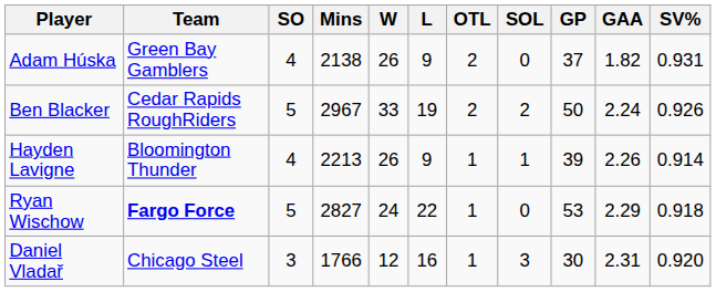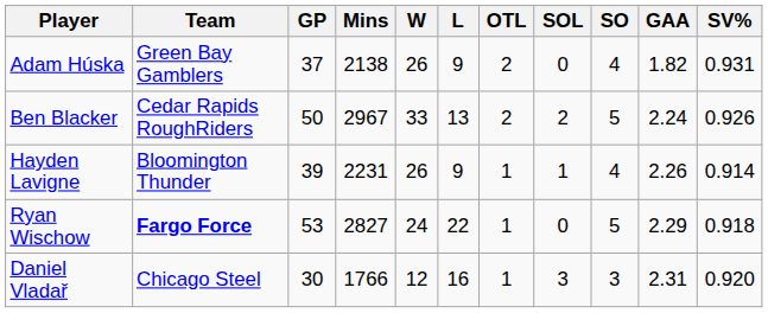columns swapped: GP <-> SO
Ben Blacker | L: 19 -> 13
Hayden Lavigne | Mins: 2213 -> 2231
